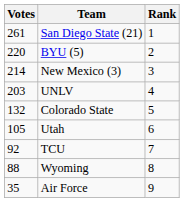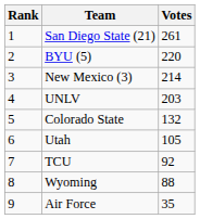columns swapped: Rank <-> Votes
